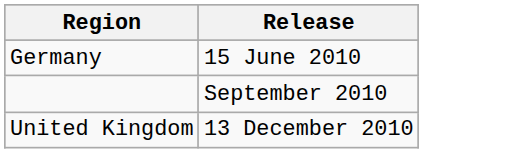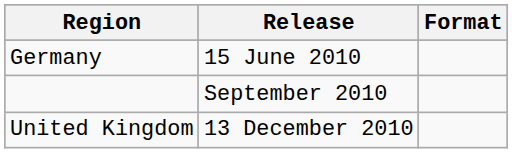+ column: Format
